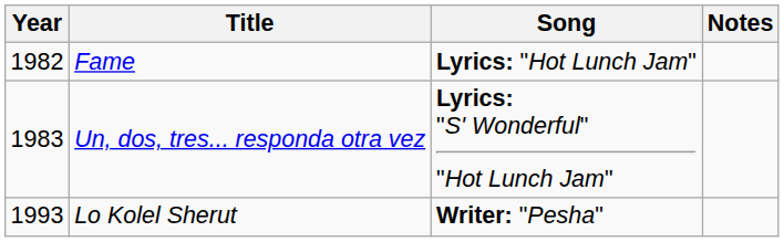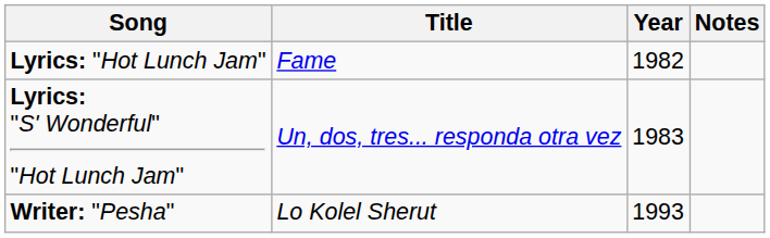columns swapped: Year <-> Song
